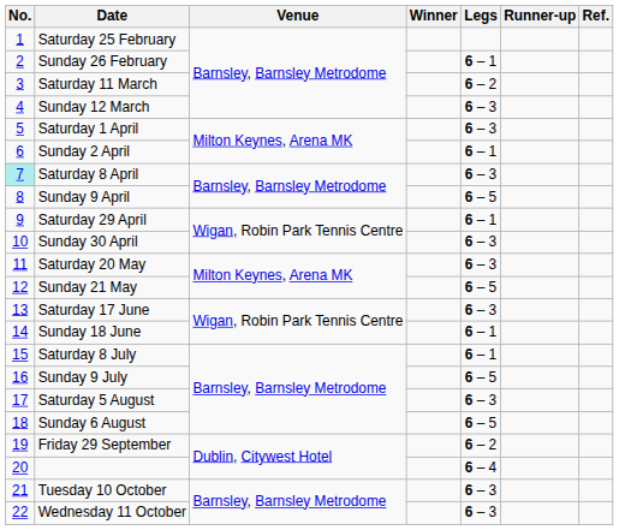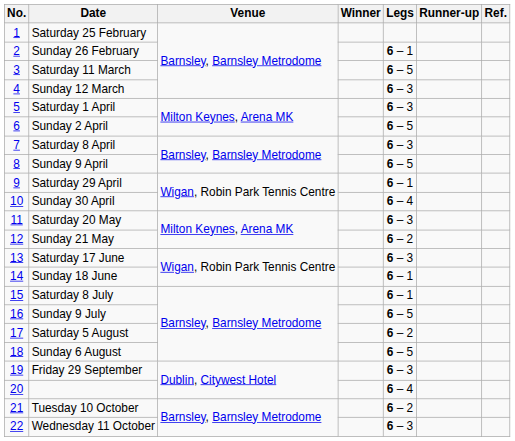Saturday 11 March | Legs: 6 – 2 -> 6 – 5
Sunday 2 April | Legs: 6 – 1 -> 6 – 5
Saturday 8 April | No.: paleturquoise background -> no background
Sunday 30 April | Legs: 6 – 3 -> 6 – 4
Sunday 21 May | Legs: 6 – 5 -> 6 – 2
Saturday 5 August | Legs: 6 – 3 -> 6 – 2
Friday 29 September | Legs: 6 – 2 -> 6 – 3
Tuesday 10 October | Legs: 6 – 3 -> 6 – 2
